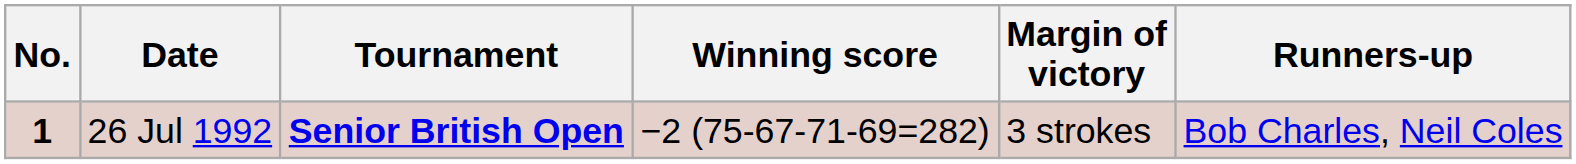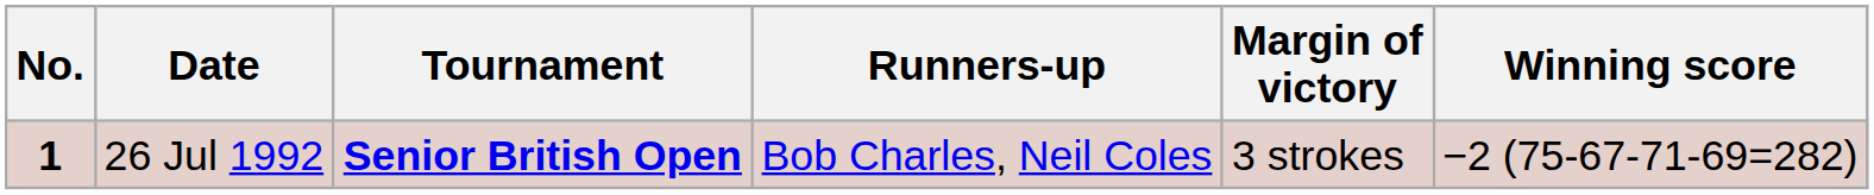columns swapped: Winning score <-> Runners-up
